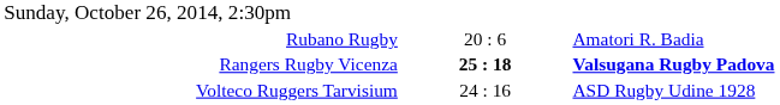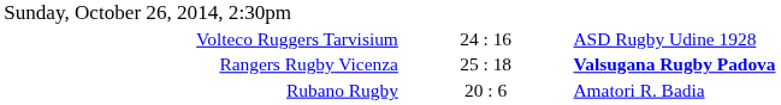rows swapped: Rubano Rugby <-> Volteco Ruggers Tarvisium
Rangers Rugby Vicenza | column 2: bold -> normal
